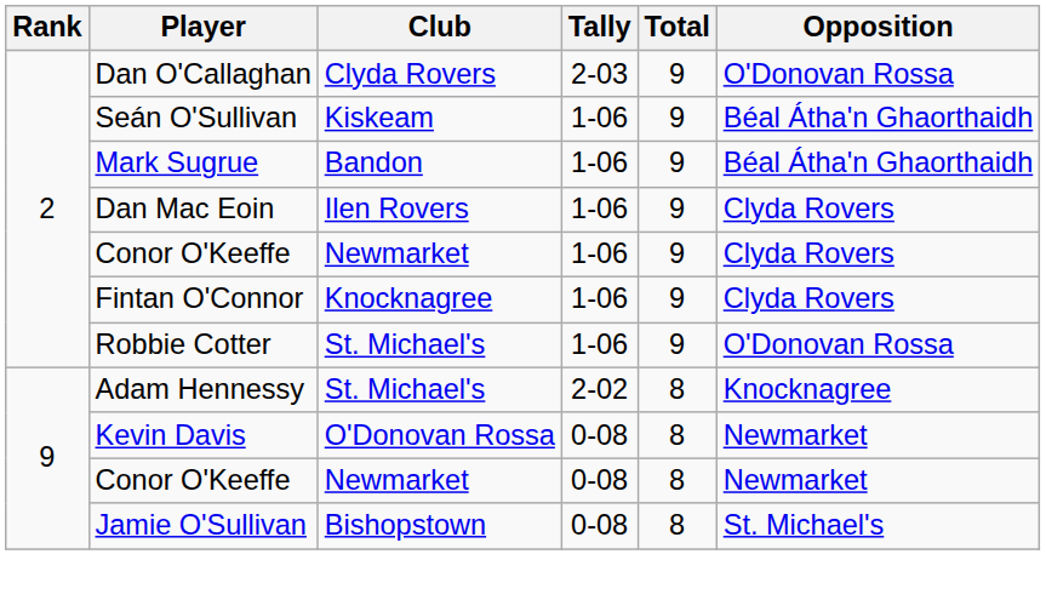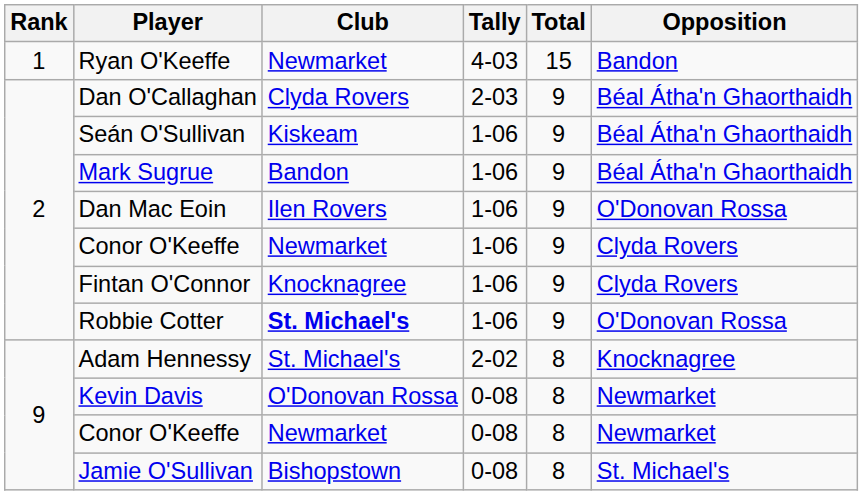+ row: 1 | Ryan O'Keeffe | Newmarket | 4-03 | 15 | Bandon
Dan O'Callaghan | Opposition: O'Donovan Rossa -> Béal Átha'n Ghaorthaidh
Dan Mac Eoin | Opposition: Clyda Rovers -> O'Donovan Rossa
Robbie Cotter | Club: normal -> bold
